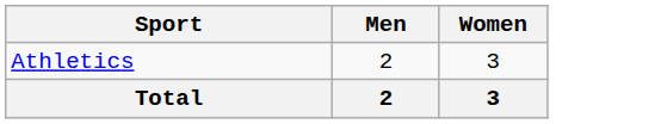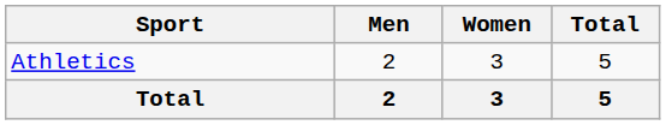+ column: Total | 5 | 5
